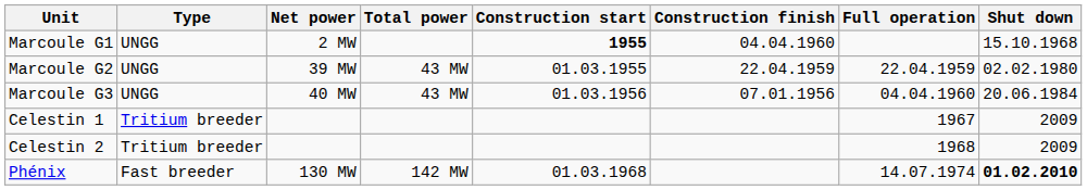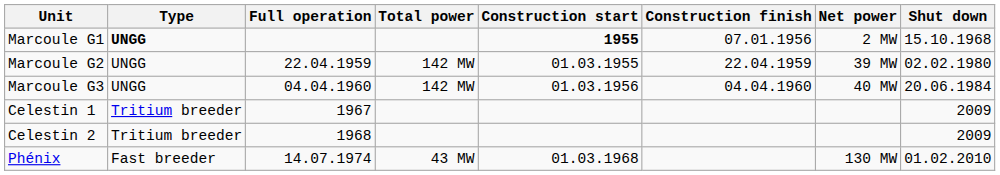columns swapped: Net power <-> Full operation
Marcoule G1 | Type: normal -> bold
Marcoule G1 | Construction finish: 04.04.1960 -> 07.01.1956
Marcoule G2 | Total power: 43 MW -> 142 MW
Marcoule G3 | Total power: 43 MW -> 142 MW
Marcoule G3 | Construction finish: 07.01.1956 -> 04.04.1960
Phénix | Total power: 142 MW -> 43 MW
Phénix | Shut down: bold -> normal
